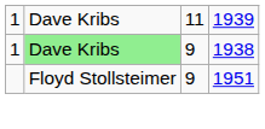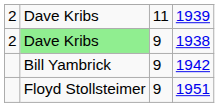1939 | column 1: 1 -> 2
1938 | column 1: 1 -> 2
+ row: Bill Yambrick | 9 | 1942
